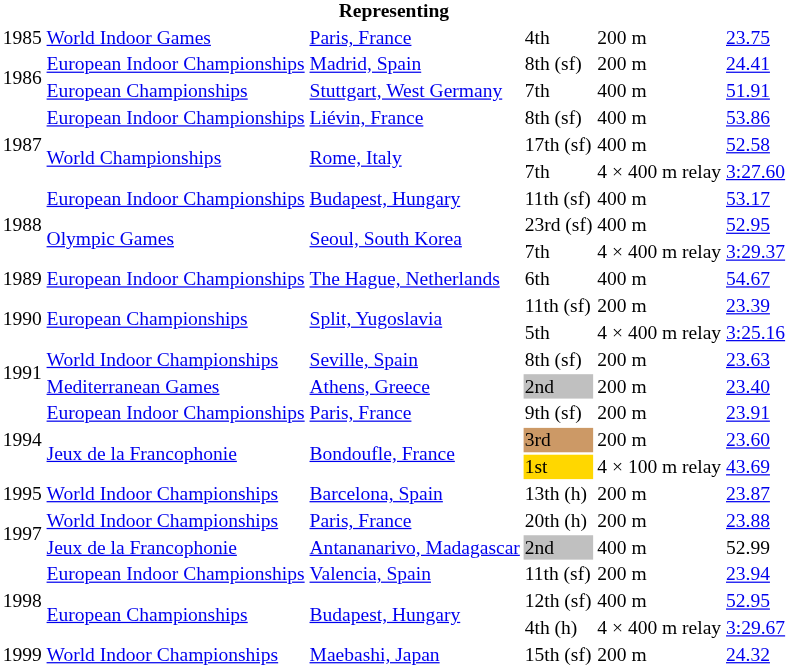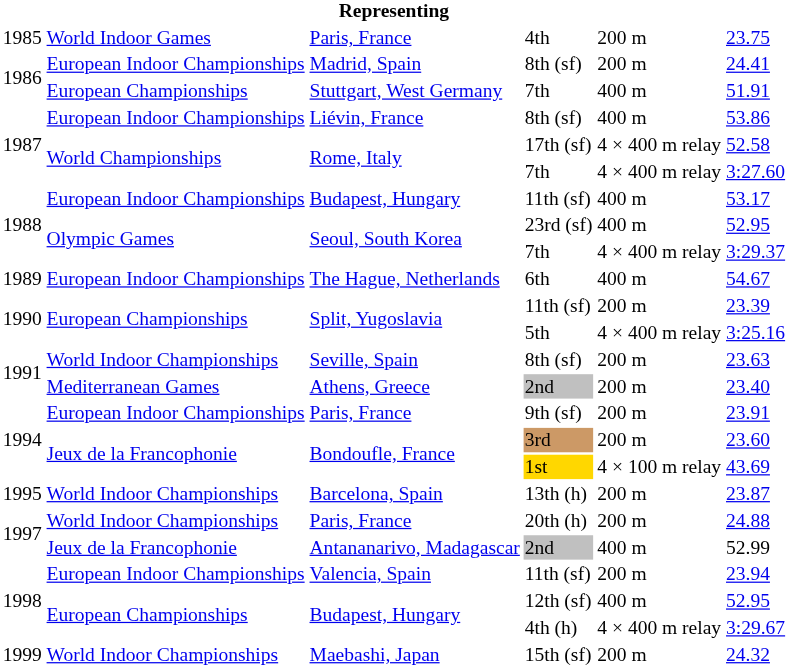17th (sf) | column 5: 400 m -> 4 × 400 m relay
20th (h) | column 6: 23.88 -> 24.88
